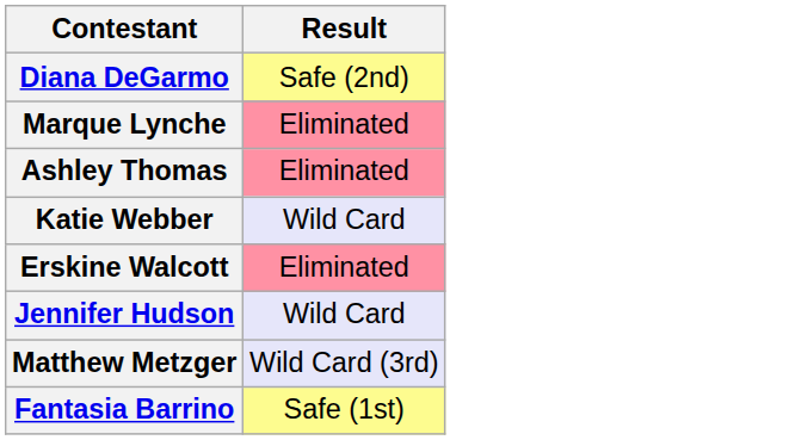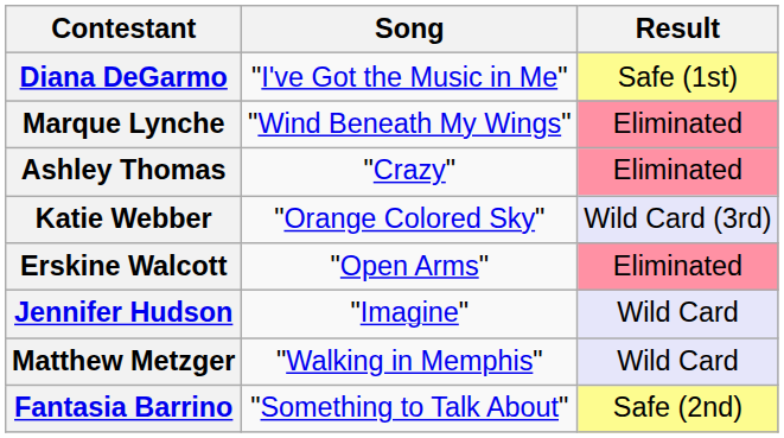+ column: Song | "I've Got the Music in Me" | "Wind Beneath My Wings" | "Crazy" | "Orange Colored Sky" | "Open Arms" | "Imagine" | "Walking in Memphis" | "Something to Talk About"
Diana DeGarmo | Result: Safe (2nd) -> Safe (1st)
Katie Webber | Result: Wild Card -> Wild Card (3rd)
Matthew Metzger | Result: Wild Card (3rd) -> Wild Card
Fantasia Barrino | Result: Safe (1st) -> Safe (2nd)
